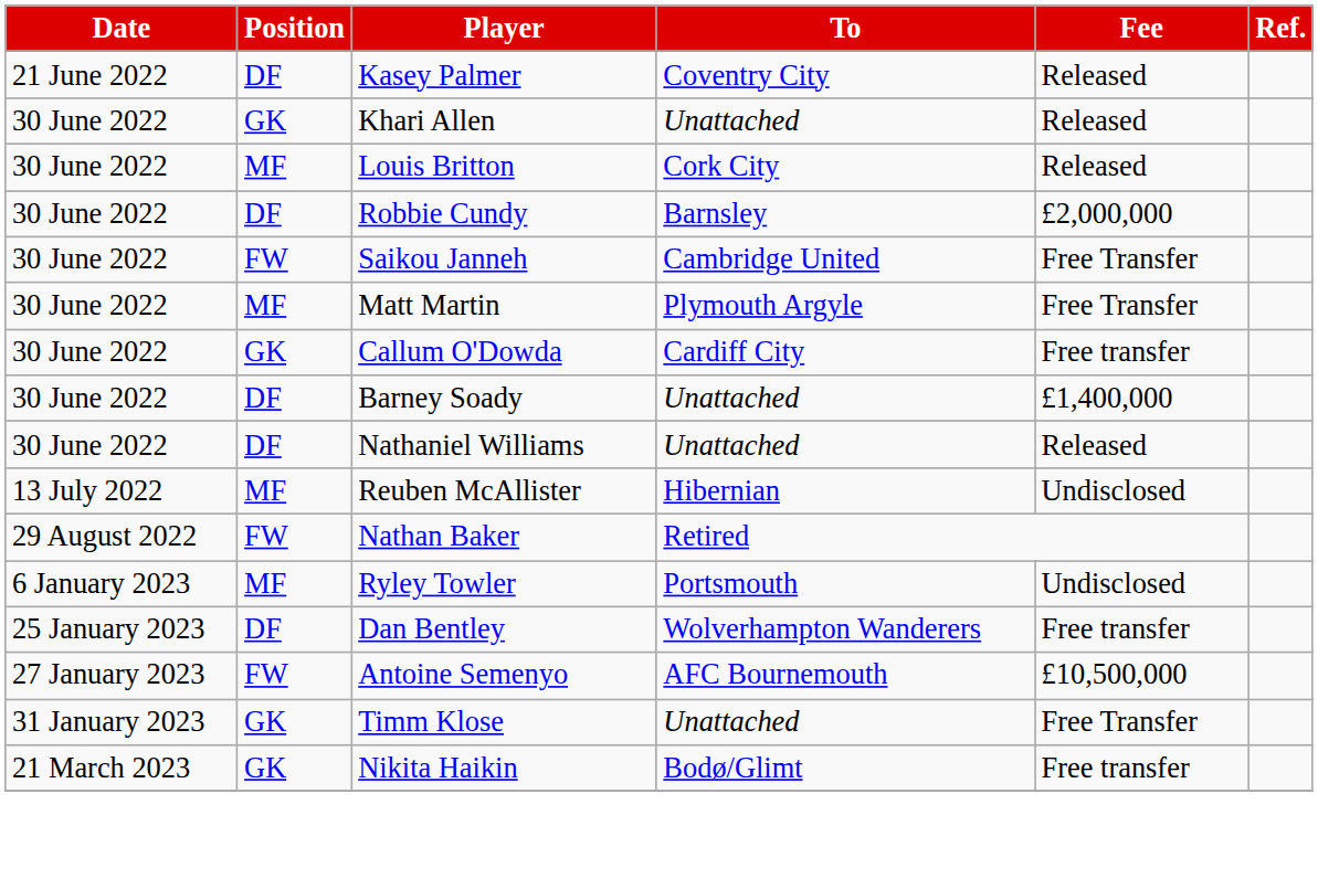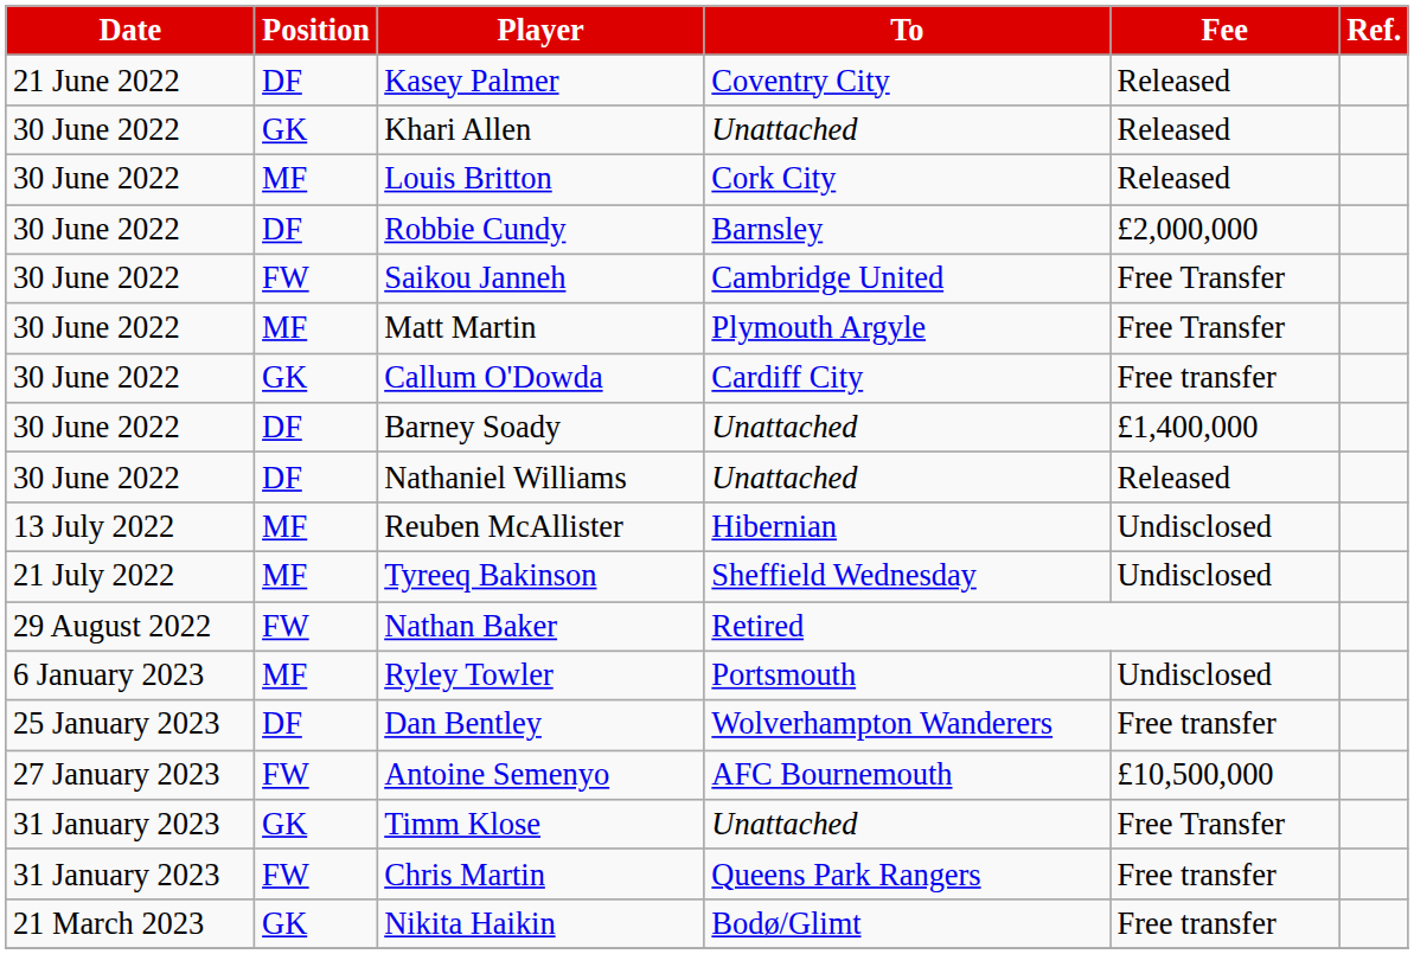+ row: 21 July 2022 | MF | Tyreeq Bakinson | Sheffield Wednesday | Undisclosed
+ row: 31 January 2023 | FW | Chris Martin | Queens Park Rangers | Free transfer
